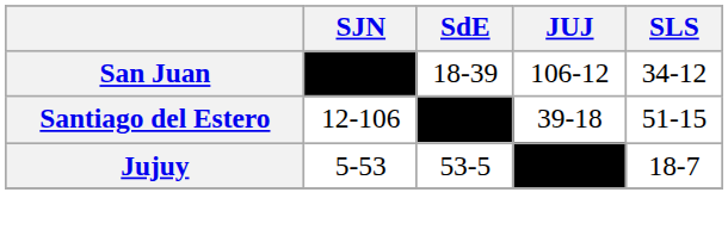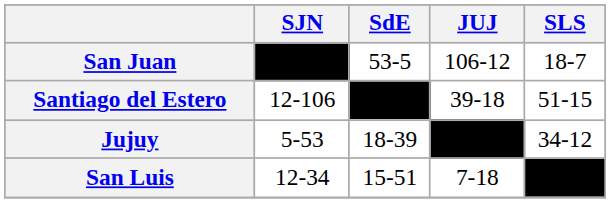San Juan | SdE: 18-39 -> 53-5
San Juan | SLS: 34-12 -> 18-7
Jujuy | SdE: 53-5 -> 18-39
Jujuy | SLS: 18-7 -> 34-12
+ row: San Luis | 12-34 | 15-51 | 7-18 | ––––
